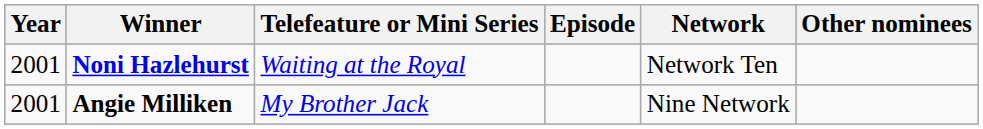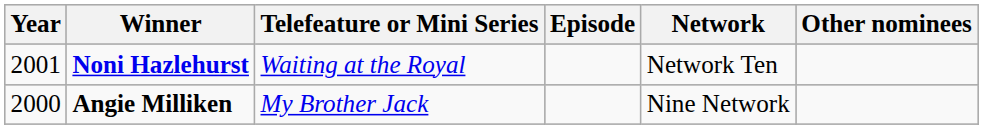Angie Milliken | Year: 2001 -> 2000
